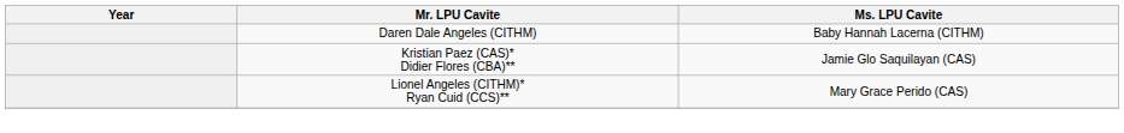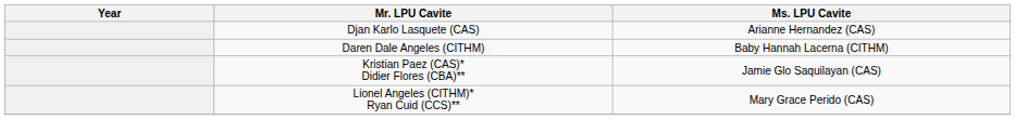+ row: Djan Karlo Lasquete (CAS) | Arianne Hernandez (CAS)
